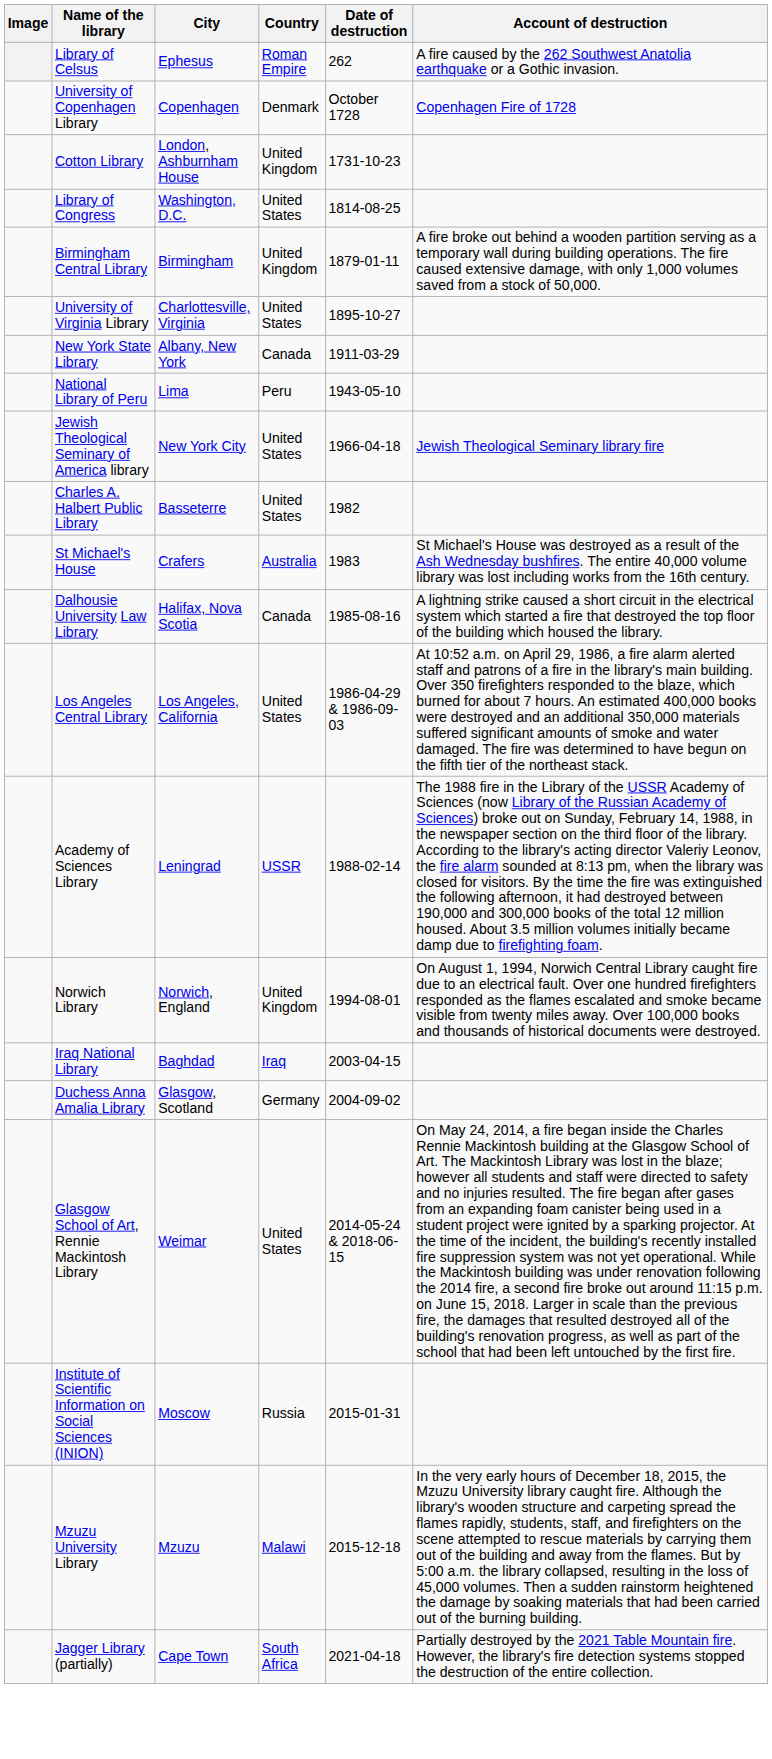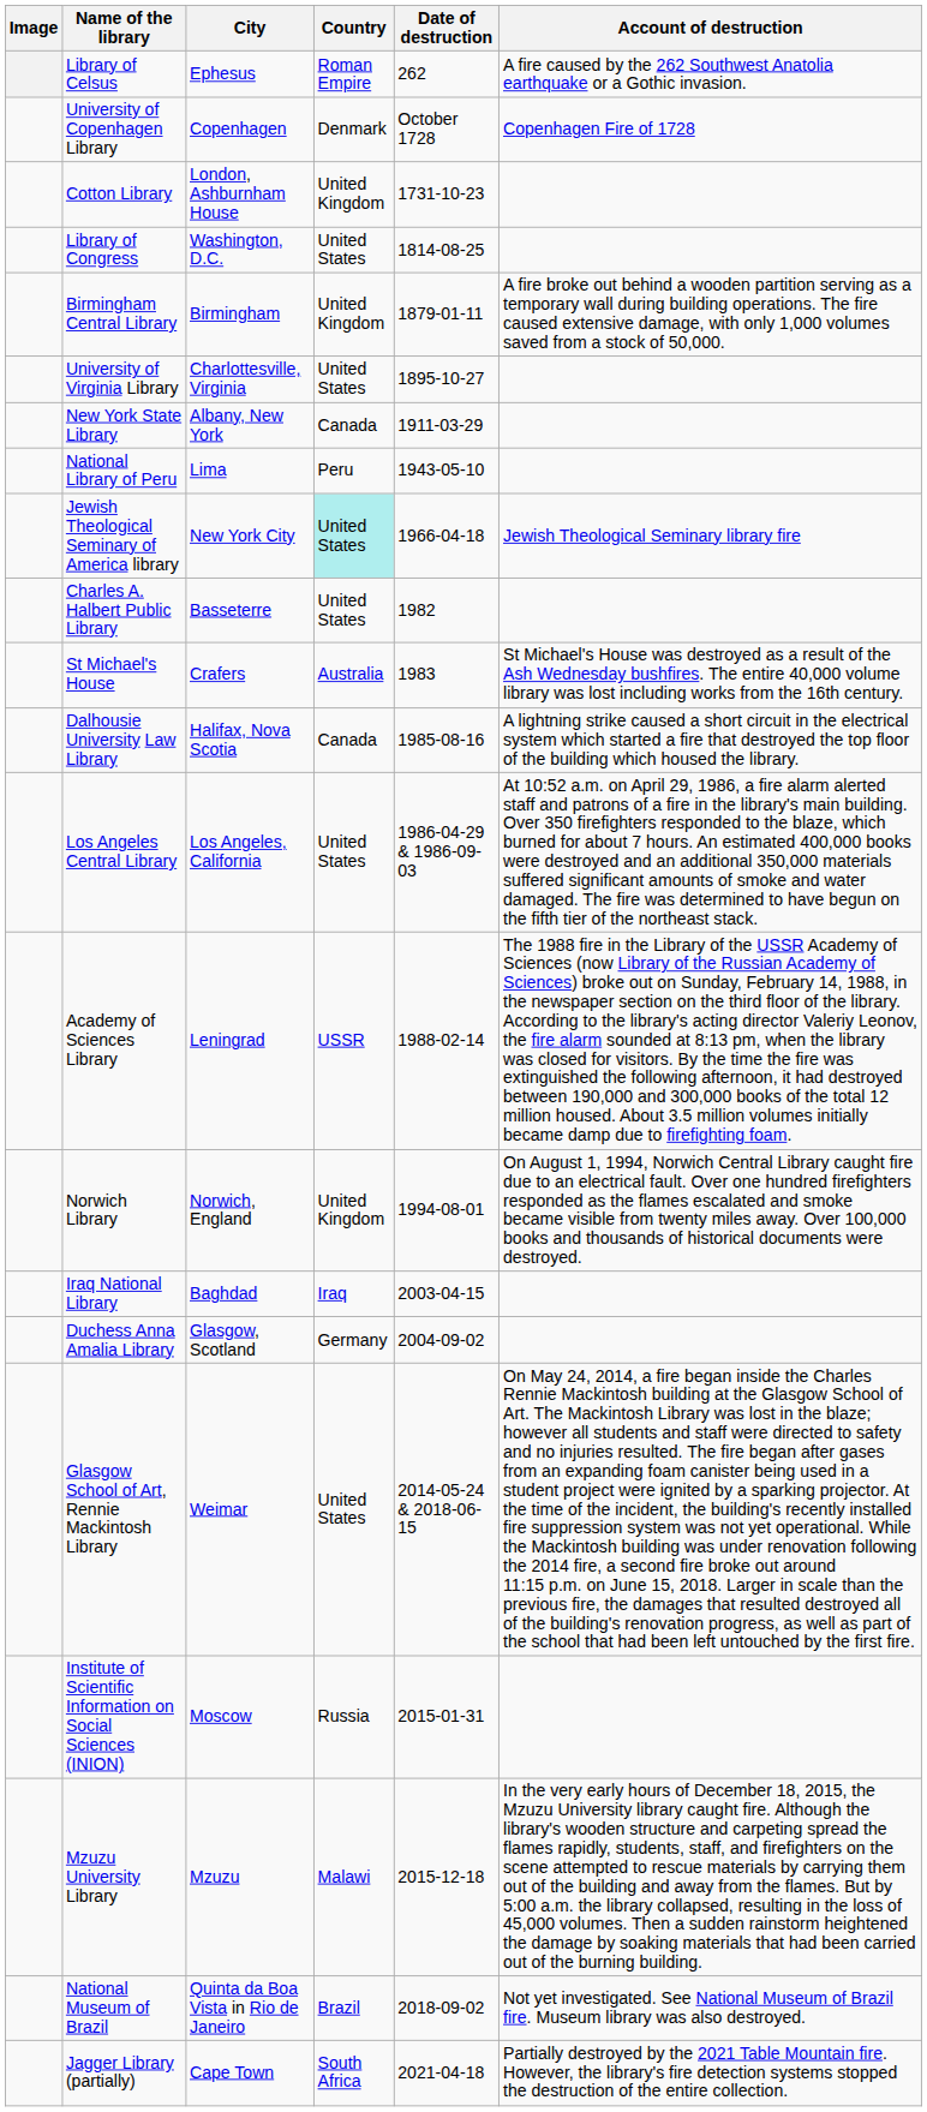Jewish Theological Seminary of America library | Country: no background -> paleturquoise background
+ row: National Museum of Brazil | Quinta da Boa Vista in Rio de Janeiro | Brazil | 2018-09-02 | Not yet investigated. See National Museum of Brazil fire. Museum library was also destroyed.
